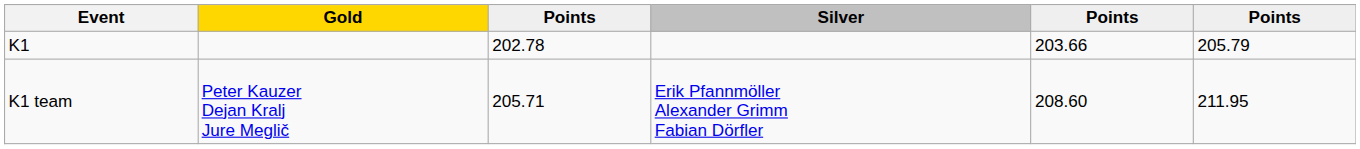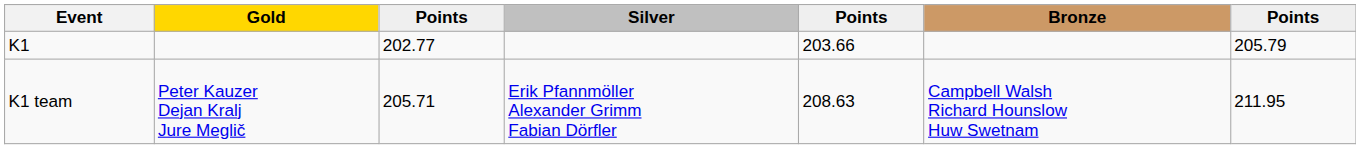+ column: Bronze | Campbell Walsh Richard Hounslow Huw Swetnam
K1 | column 3: 202.78 -> 202.77
K1 team | column 5: 208.60 -> 208.63
